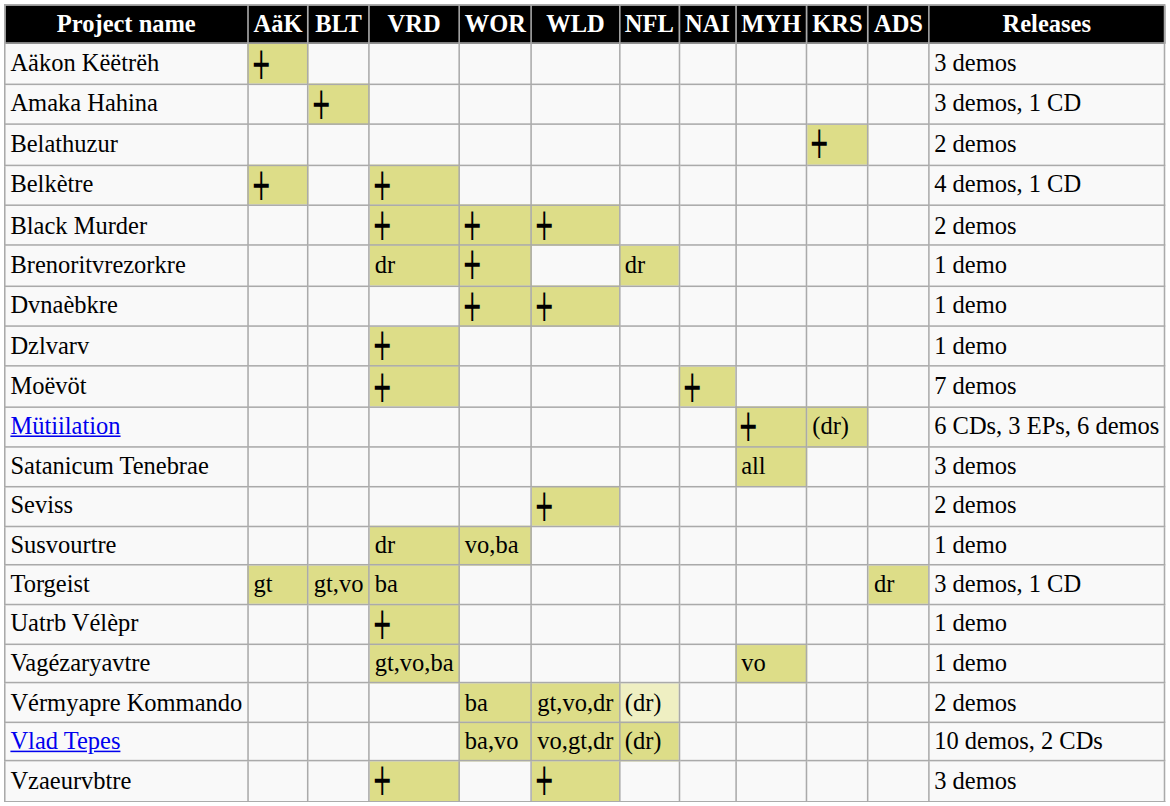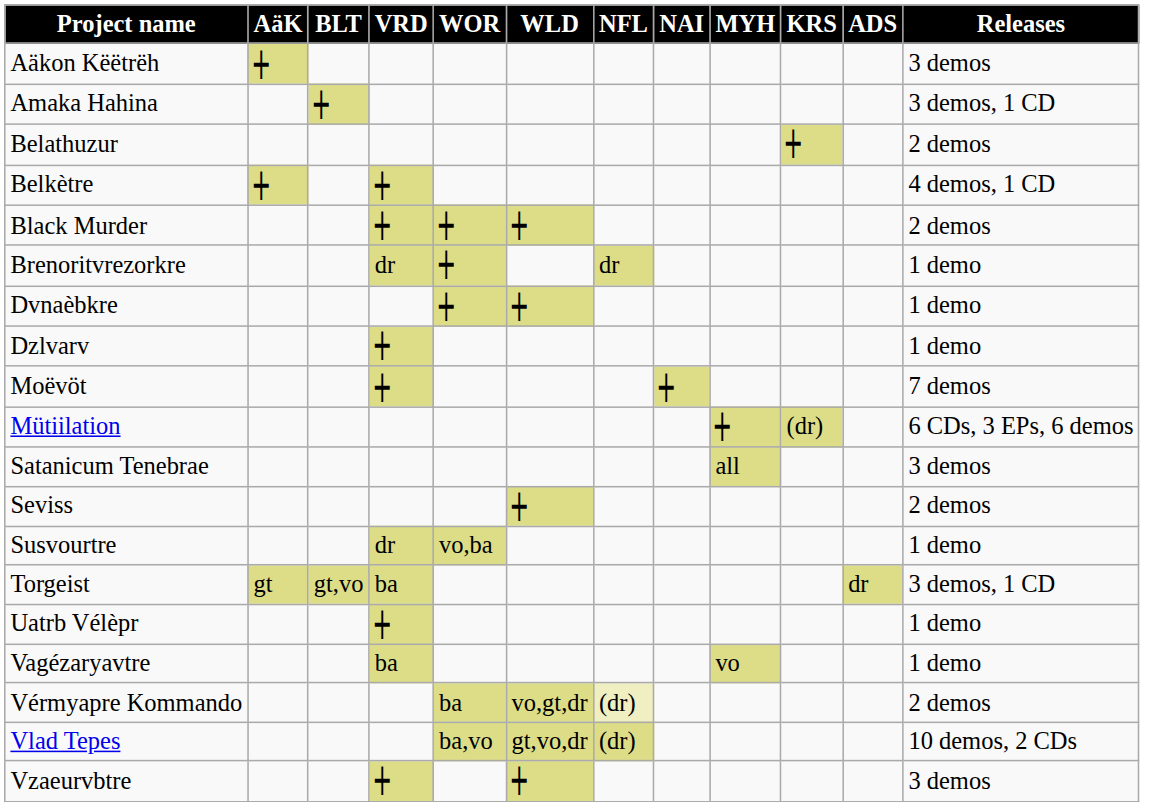Vagézaryavtre | VRD: gt,vo,ba -> ba
Vérmyapre Kommando | WLD: gt,vo,dr -> vo,gt,dr
Vlad Tepes | WLD: vo,gt,dr -> gt,vo,dr
